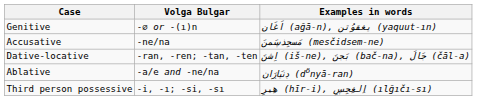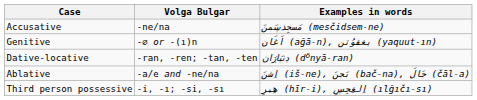rows swapped: Genitive <-> Accusative
Dative-locative | Examples in words: اِشنَ (iš-ne), بَجنَ (bač-na), جَالَ (čāl-a) -> ڊنيَاڔَان (dönyā-ran)
Ablative | Examples in words: ڊنيَاڔَان (dönyā-ran) -> اِشنَ (iš-ne), بَجنَ (bač-na), جَالَ (čāl-a)
